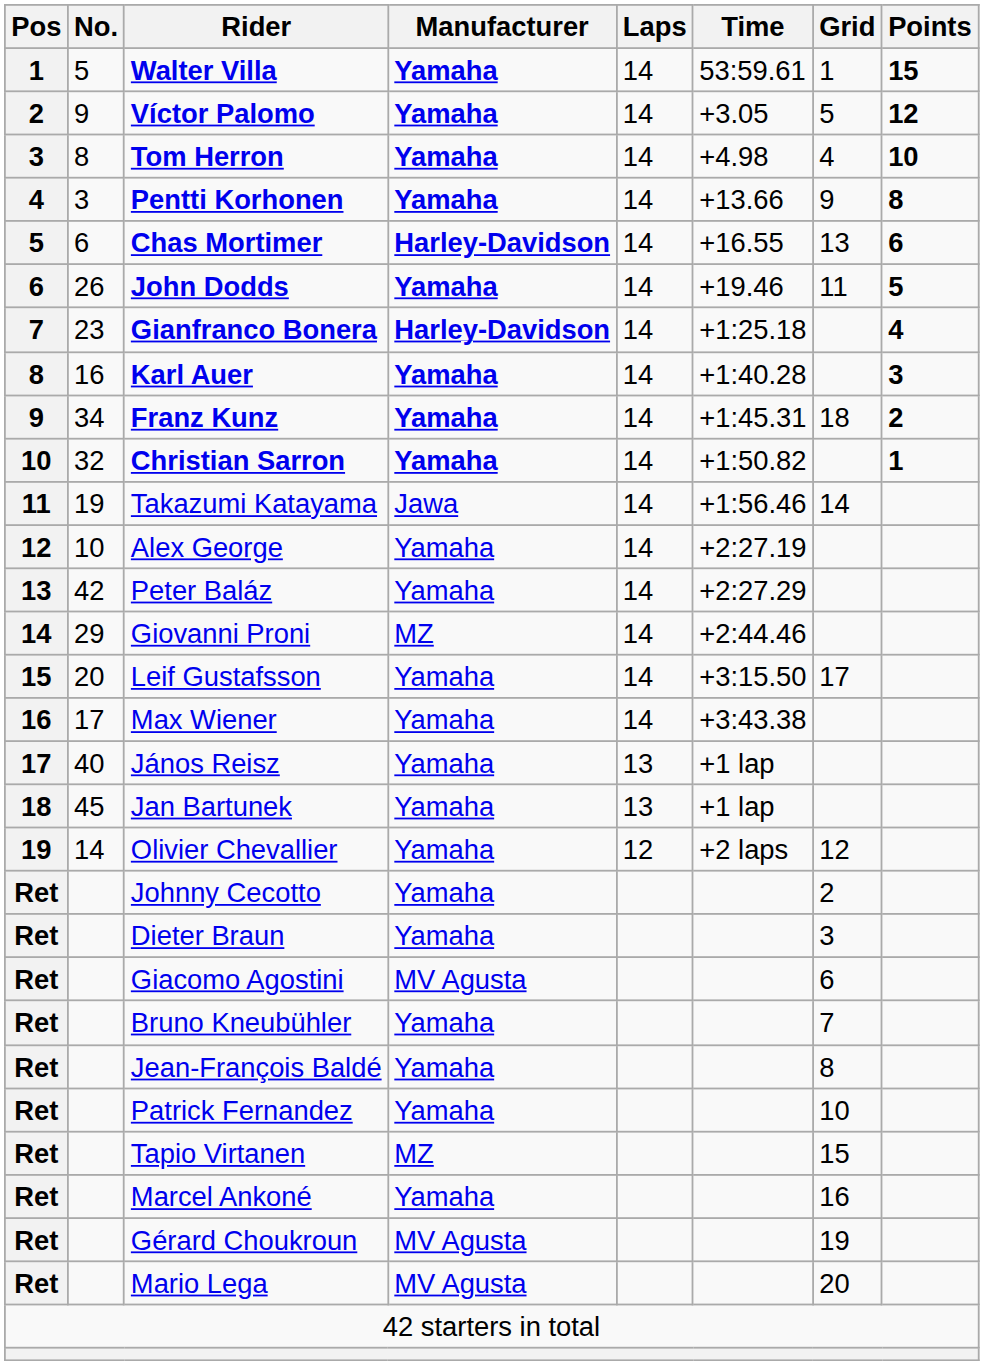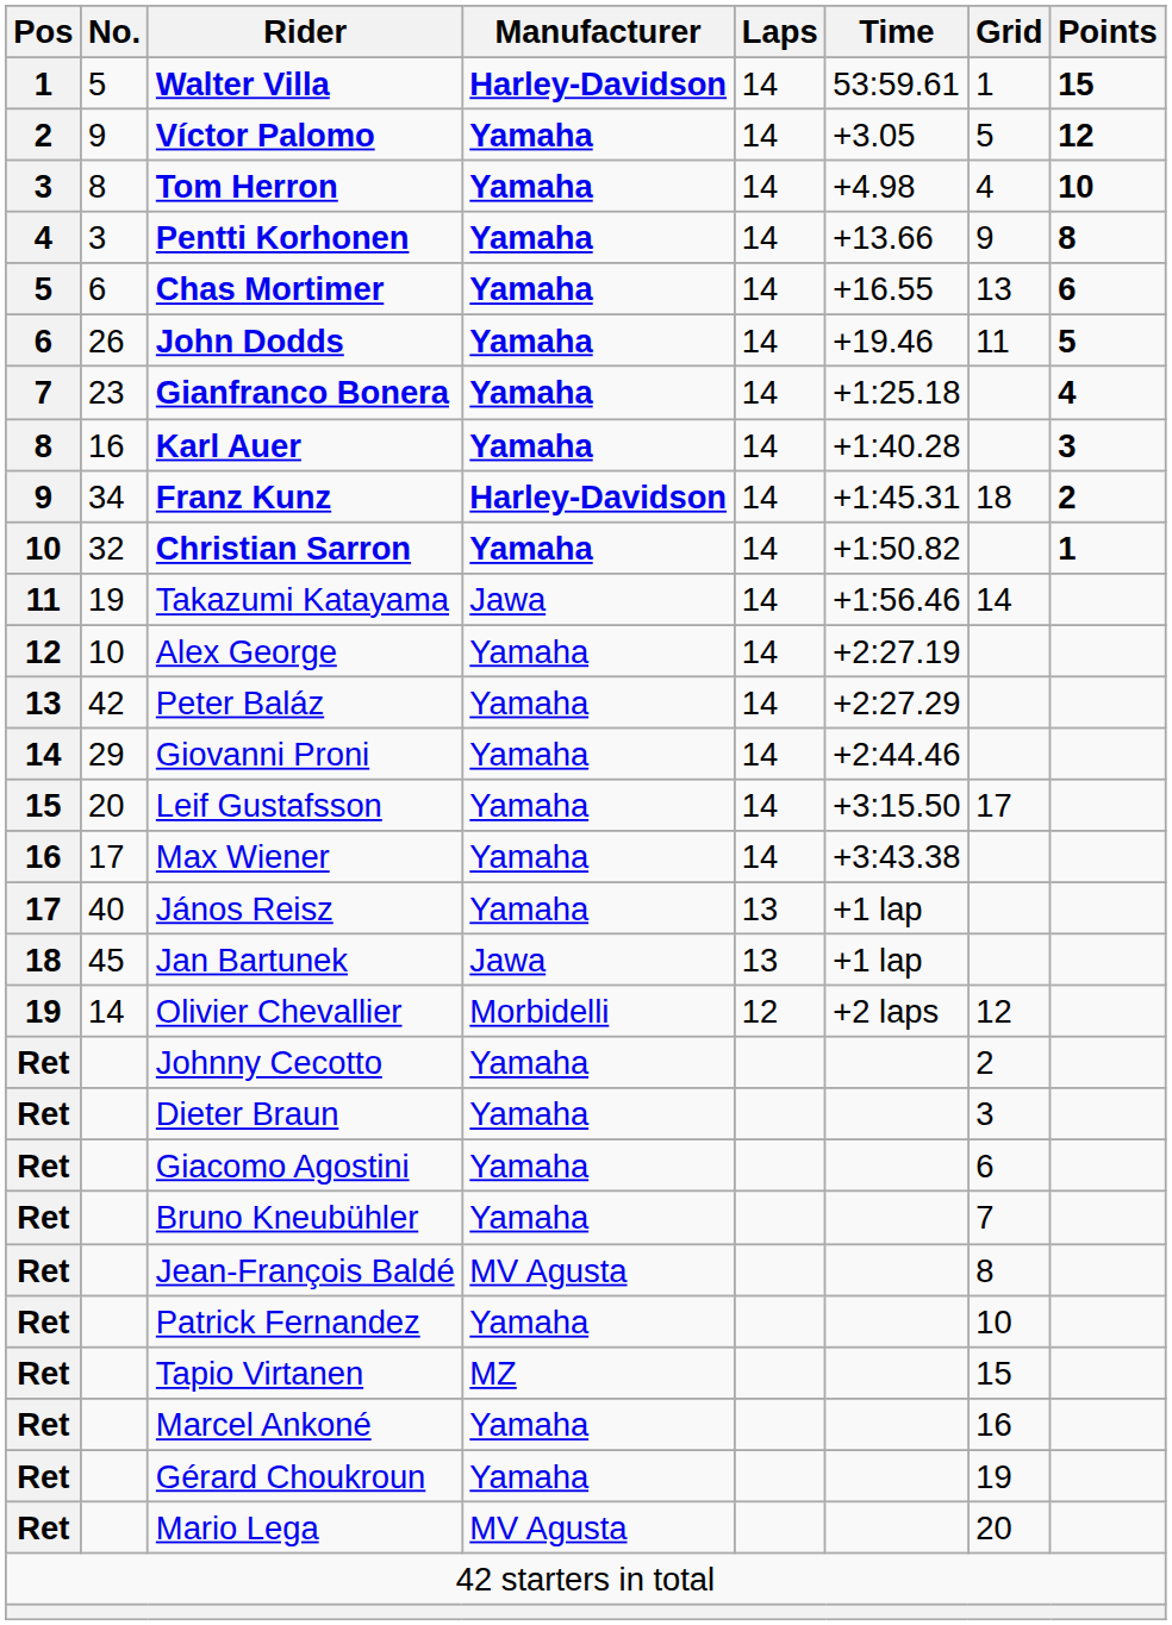Walter Villa | Manufacturer: Yamaha -> Harley-Davidson
Chas Mortimer | Manufacturer: Harley-Davidson -> Yamaha
Gianfranco Bonera | Manufacturer: Harley-Davidson -> Yamaha
Franz Kunz | Manufacturer: Yamaha -> Harley-Davidson
Giovanni Proni | Manufacturer: MZ -> Yamaha
Jan Bartunek | Manufacturer: Yamaha -> Jawa
Olivier Chevallier | Manufacturer: Yamaha -> Morbidelli
Giacomo Agostini | Manufacturer: MV Agusta -> Yamaha
Jean-François Baldé | Manufacturer: Yamaha -> MV Agusta
Gérard Choukroun | Manufacturer: MV Agusta -> Yamaha
